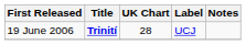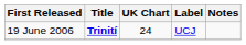19 June 2006 | UK Chart: 28 -> 24
